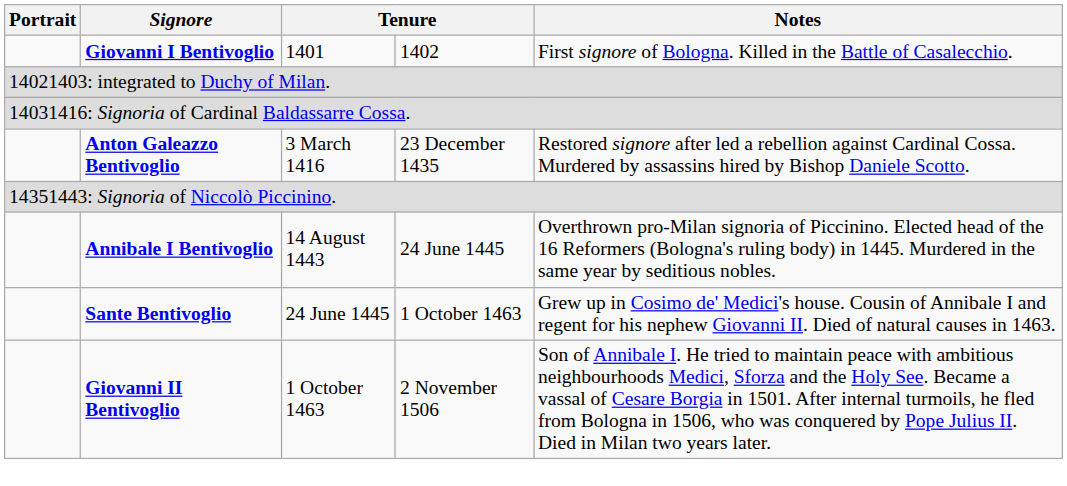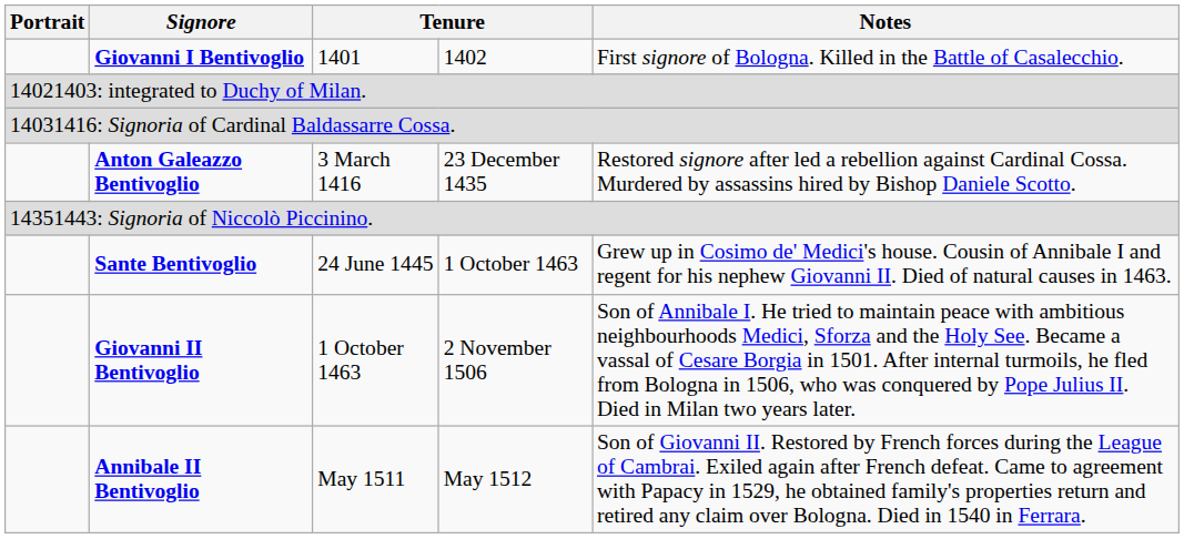- row: Annibale I Bentivoglio | 14 August 1443 | 24 June 1445 | Overthrown pro-Milan signoria of Piccinino. Elected head of the 16 Reformers (Bologna's ruling body) in 1445. Murdered in the same year by seditious nobles.
+ row: Annibale II Bentivoglio | May 1511 | May 1512 | Son of Giovanni II. Restored by French forces during the League of Cambrai. Exiled again after French defeat. Came to agreement with Papacy in 1529, he obtained family's properties return and retired any claim over Bologna. Died in 1540 in Ferrara.
